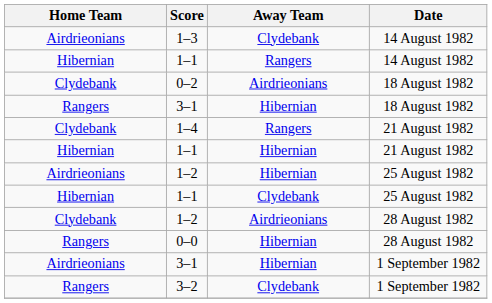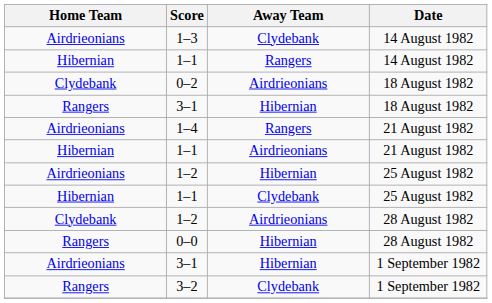1–4 | Home Team: Clydebank -> Airdrieonians
1–1 / 21 August 1982 | Away Team: Hibernian -> Airdrieonians
